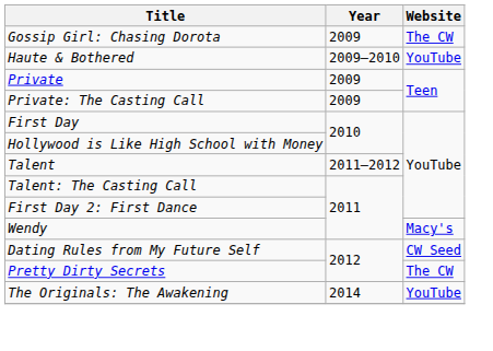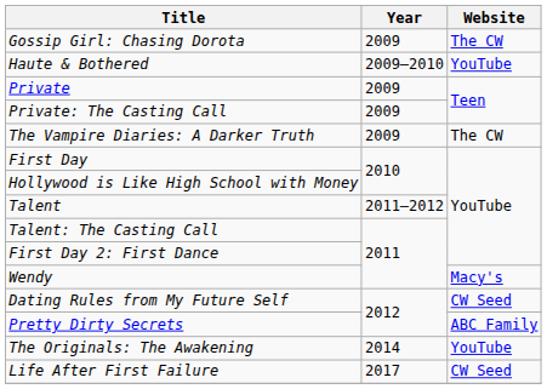+ row: The Vampire Diaries: A Darker Truth | 2009 | The CW
Pretty Dirty Secrets | Website: The CW -> ABC Family
+ row: Life After First Failure | 2017 | CW Seed
